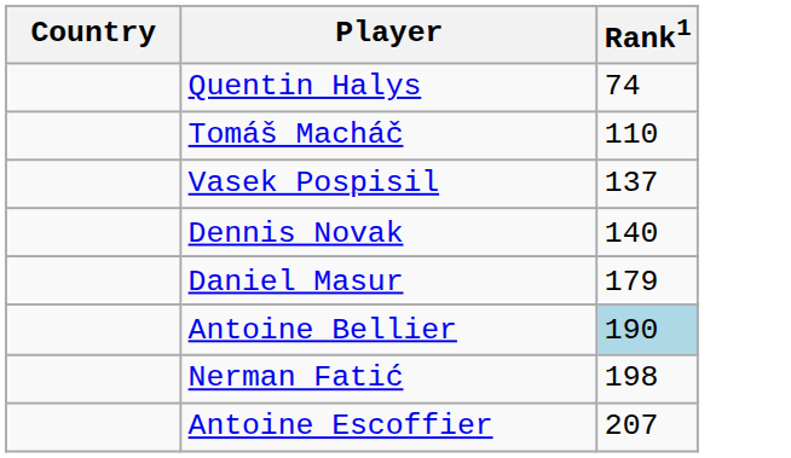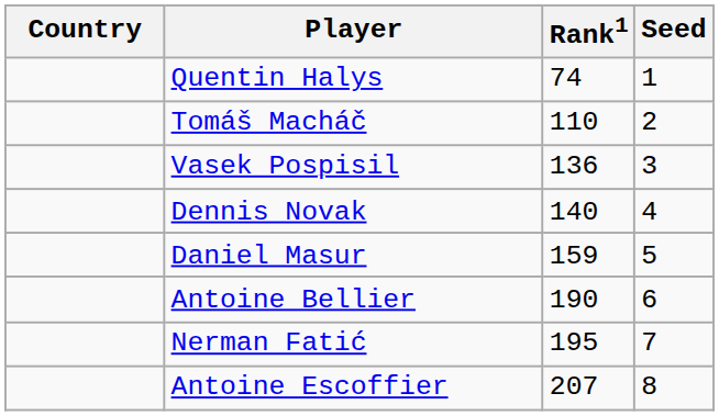+ column: Seed | 1 | 2 | 3 | 4 | 5 | 6 | 7 | 8
Vasek Pospisil | Rank1: 137 -> 136
Daniel Masur | Rank1: 179 -> 159
Antoine Bellier | Rank1: lightblue background -> no background
Nerman Fatić | Rank1: 198 -> 195
